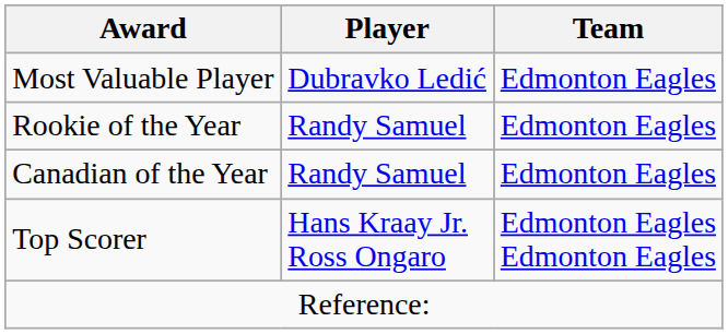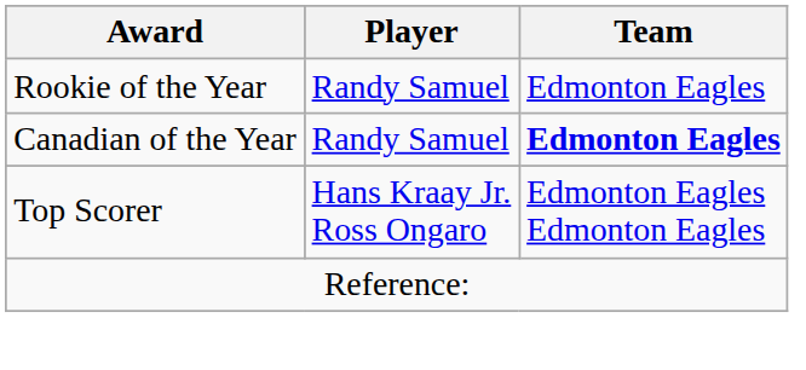- row: Most Valuable Player | Dubravko Ledić | Edmonton Eagles
Canadian of the Year | Team: normal -> bold
